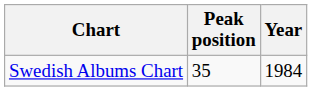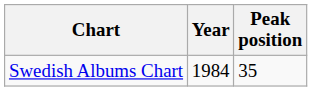columns swapped: Year <-> Peak position
